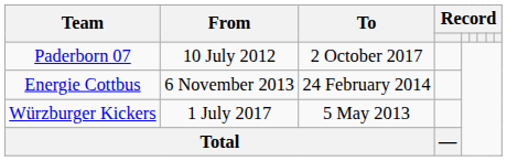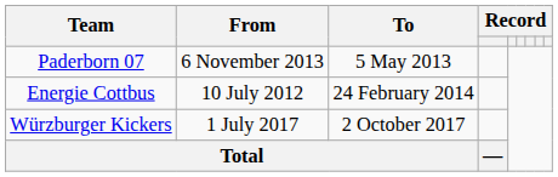Paderborn 07 | From: 10 July 2012 -> 6 November 2013
Paderborn 07 | To: 2 October 2017 -> 5 May 2013
Energie Cottbus | From: 6 November 2013 -> 10 July 2012
Würzburger Kickers | To: 5 May 2013 -> 2 October 2017
